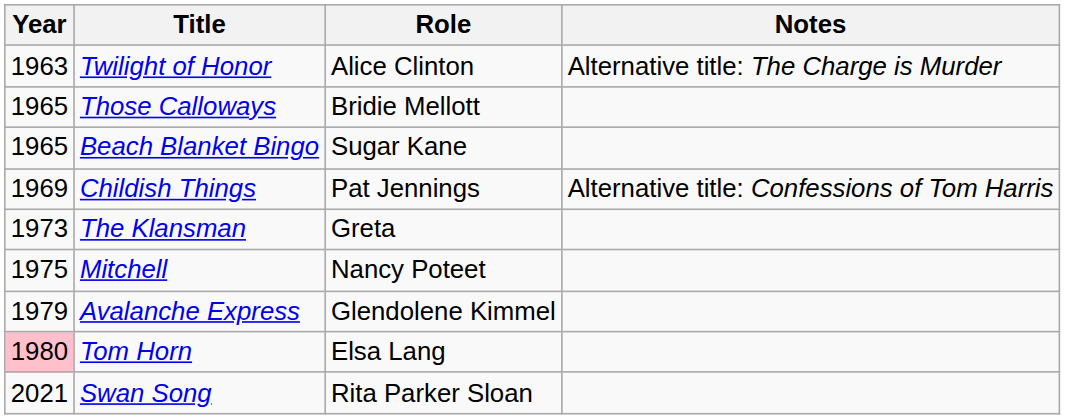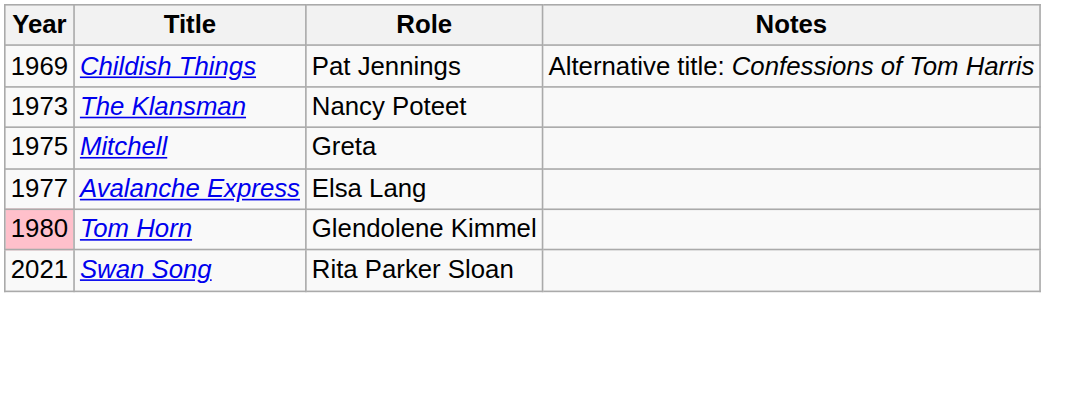- row: 1963 | Twilight of Honor | Alice Clinton | Alternative title: The Charge is Murder
- row: 1965 | Those Calloways | Bridie Mellott
- row: 1965 | Beach Blanket Bingo | Sugar Kane
The Klansman | Role: Greta -> Nancy Poteet
Mitchell | Role: Nancy Poteet -> Greta
Avalanche Express | Year: 1979 -> 1977
Avalanche Express | Role: Glendolene Kimmel -> Elsa Lang
Tom Horn | Role: Elsa Lang -> Glendolene Kimmel
